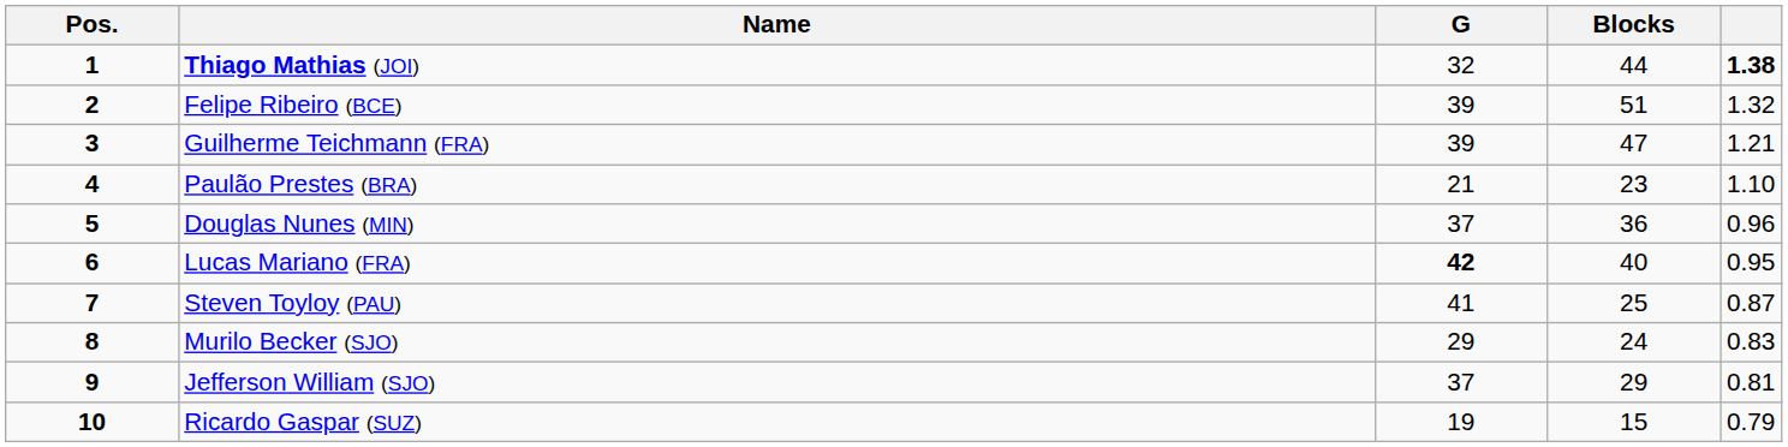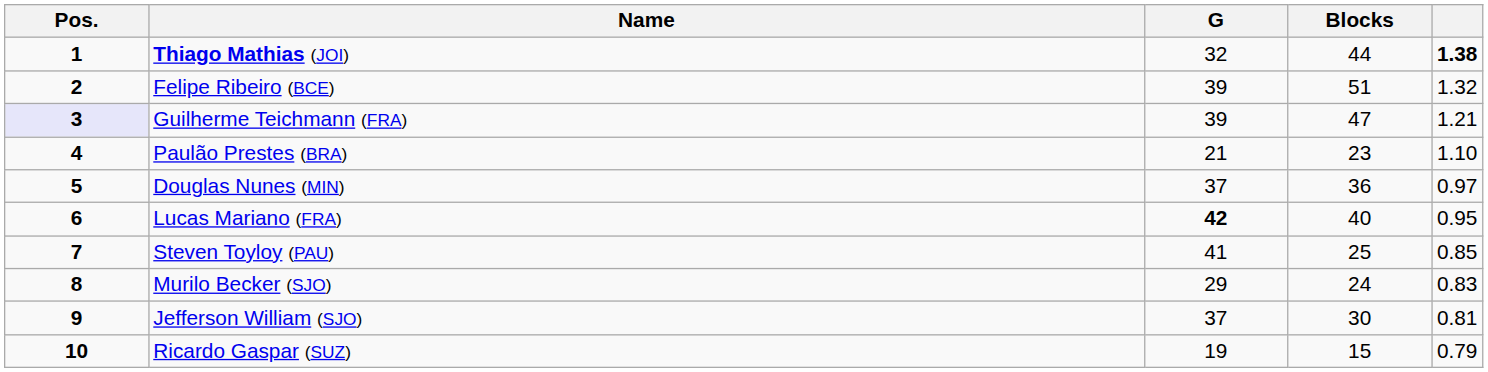Guilherme Teichmann (FRA) | Pos.: no background -> lavender background
Douglas Nunes (MIN) | column 5: 0.96 -> 0.97
Steven Toyloy (PAU) | column 5: 0.87 -> 0.85
Jefferson William (SJO) | Blocks: 29 -> 30
